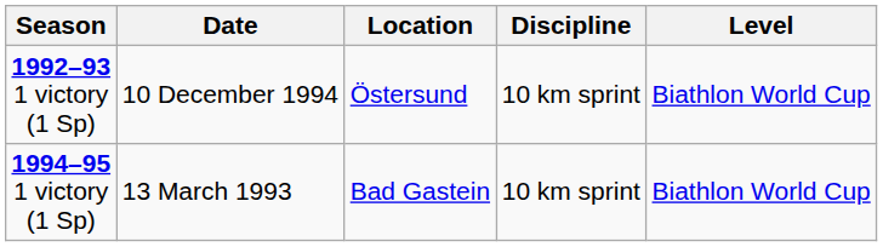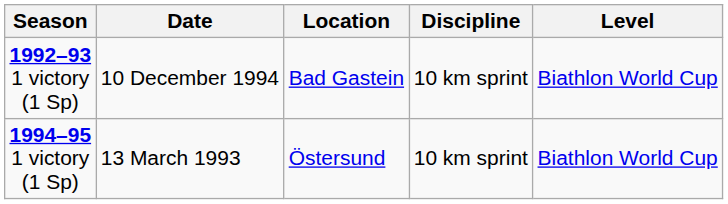1992–93 1 victory (1 Sp) | Location: Östersund -> Bad Gastein
1994–95 1 victory (1 Sp) | Location: Bad Gastein -> Östersund
